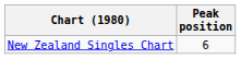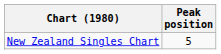New Zealand Singles Chart | Peak position: 6 -> 5
